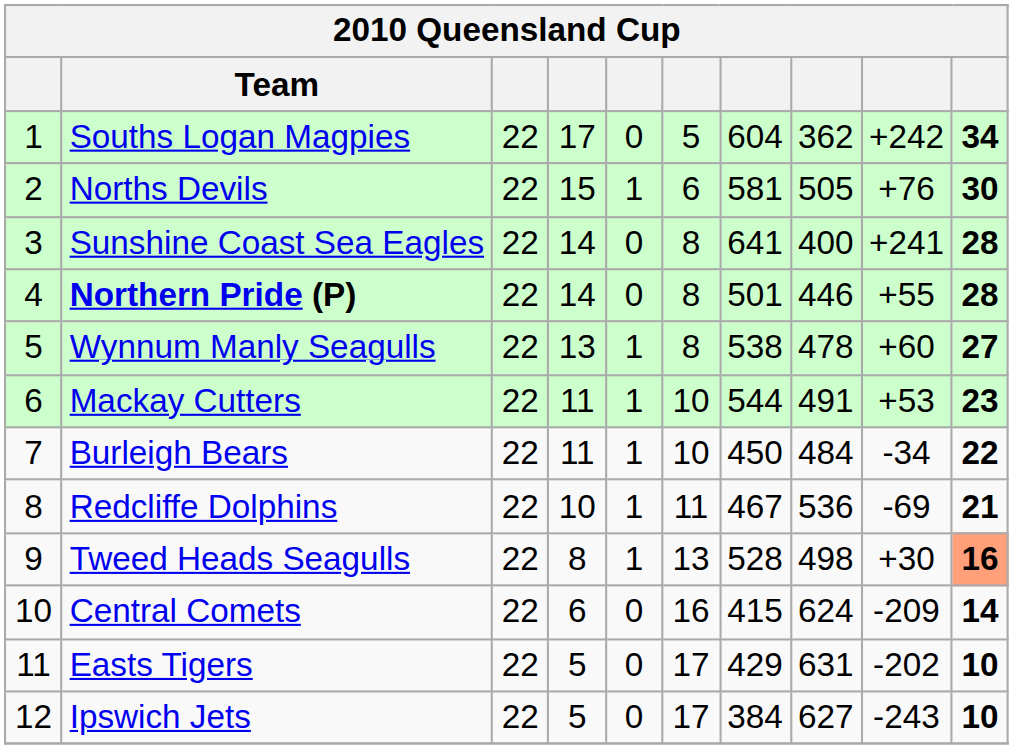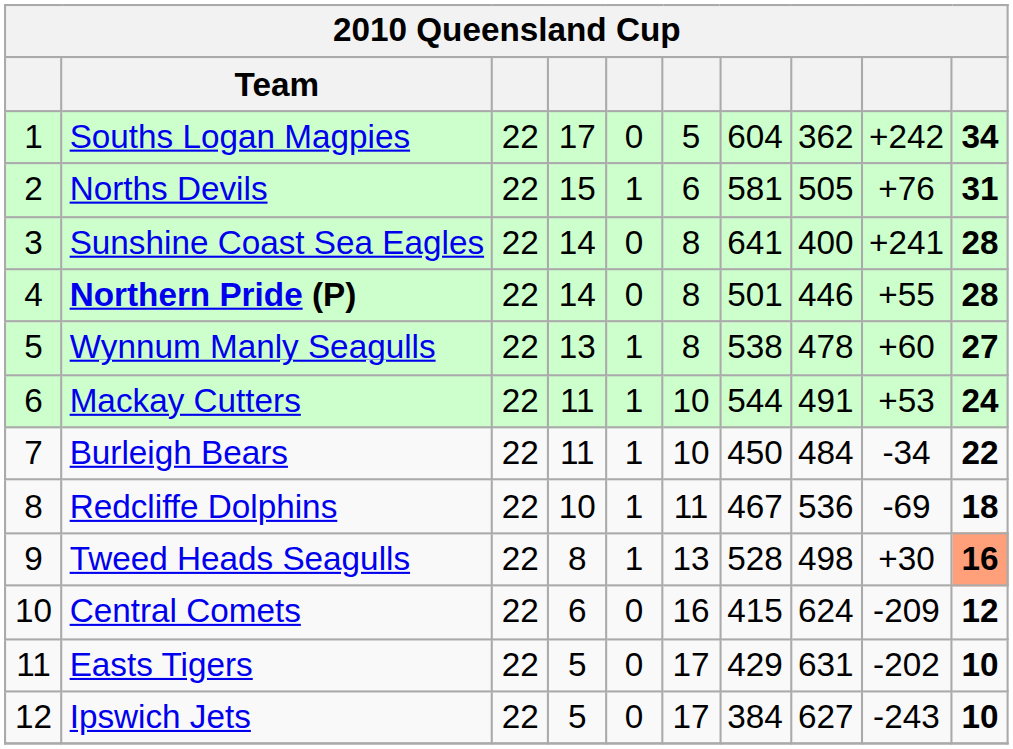Norths Devils | column 10: 30 -> 31
Mackay Cutters | column 10: 23 -> 24
Redcliffe Dolphins | column 10: 21 -> 18
Central Comets | column 10: 14 -> 12
